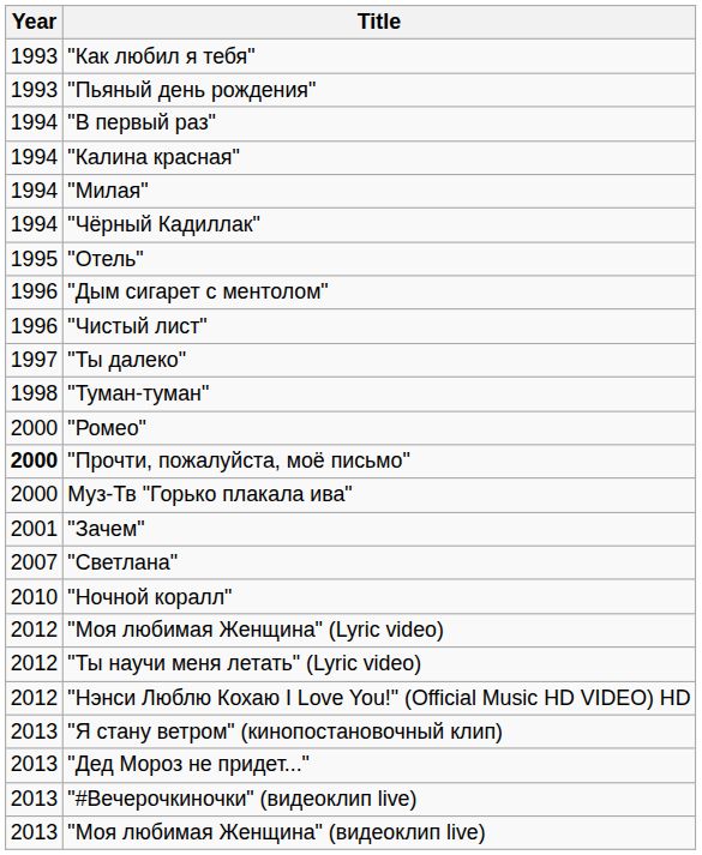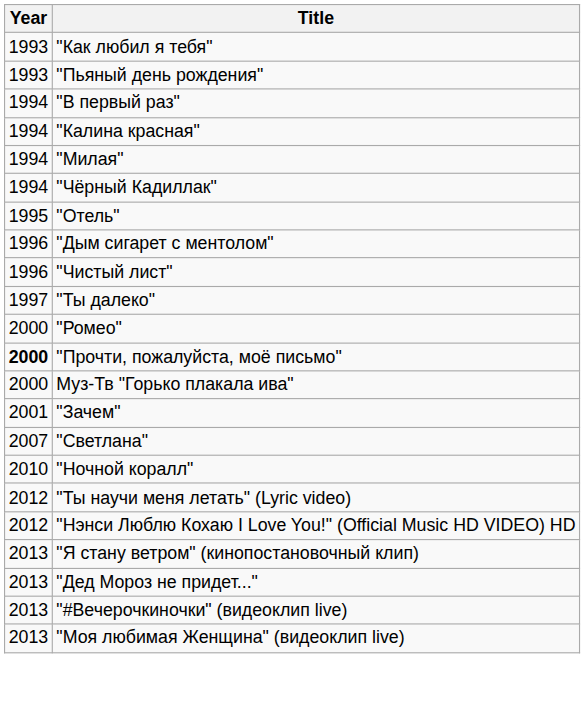- row: 1998 | "Туман-туман"
- row: 2012 | "Моя любимая Женщина" (Lyric video)
